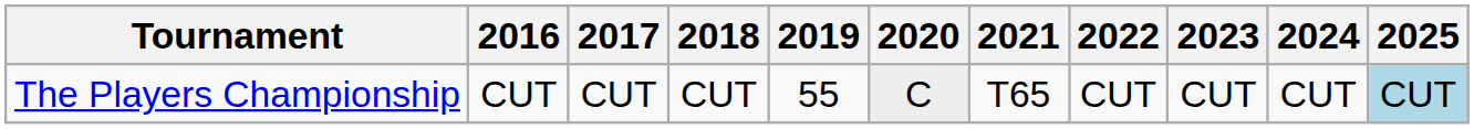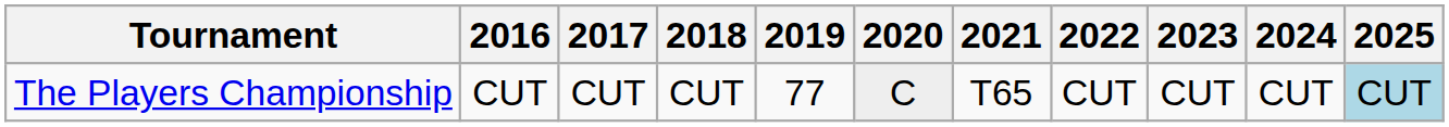The Players Championship | 2019: 55 -> 77
